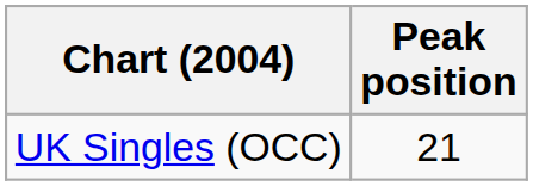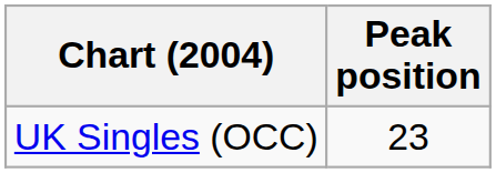UK Singles (OCC) | Peak position: 21 -> 23
